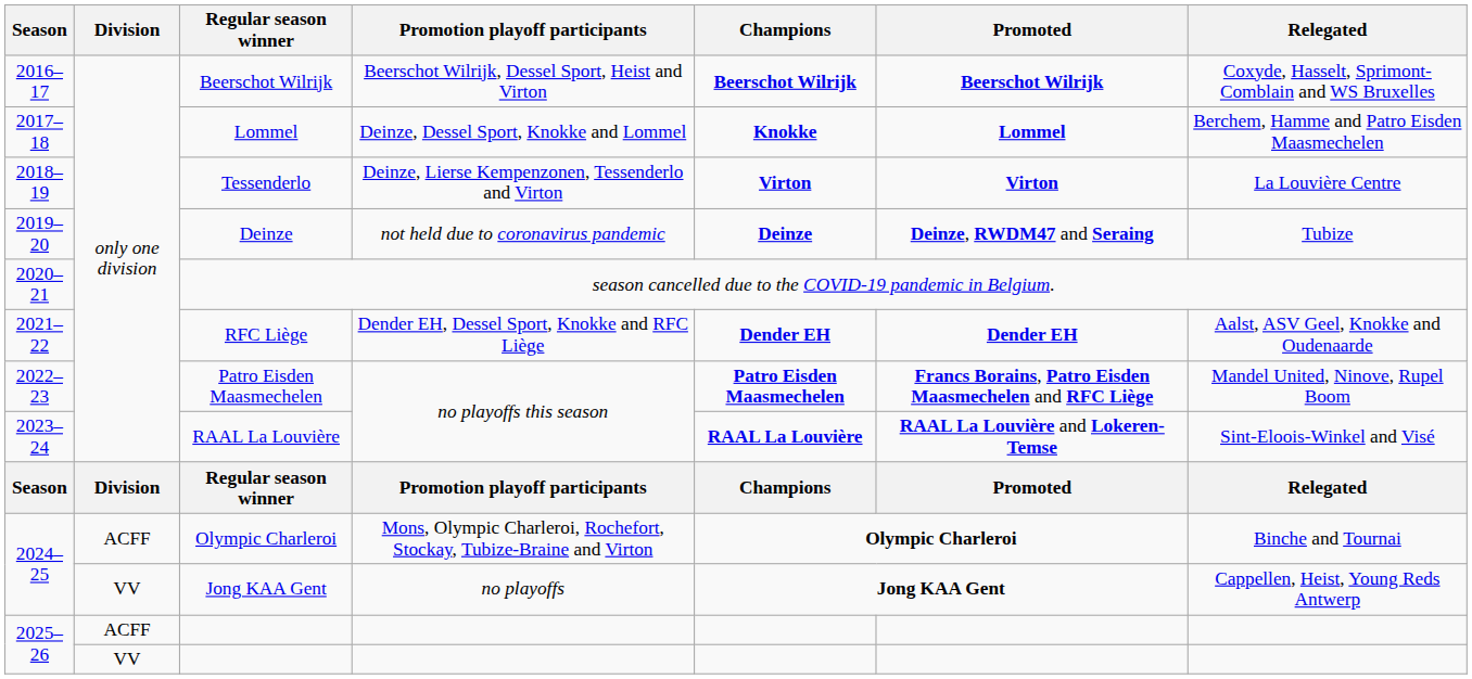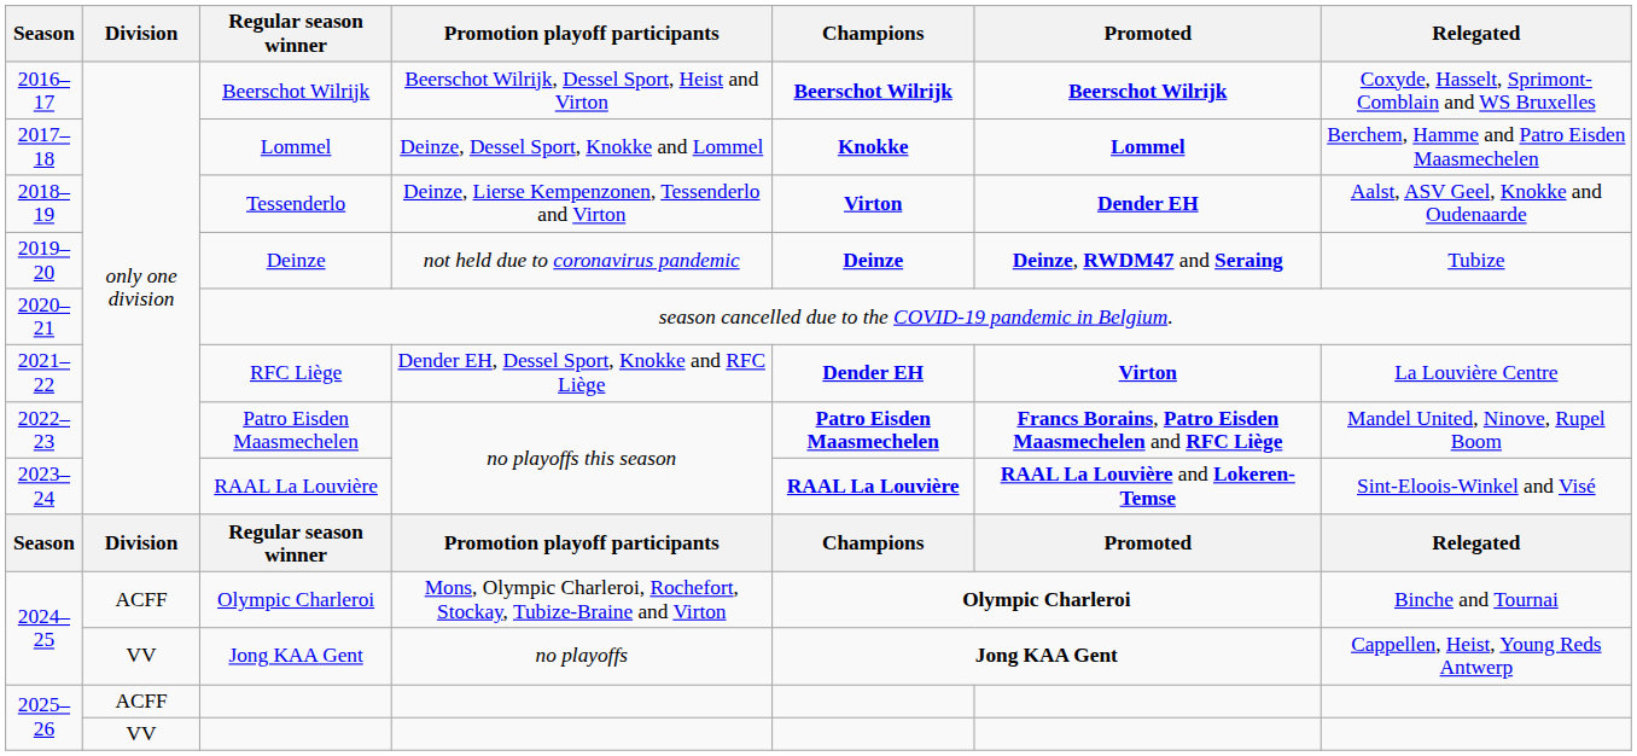Tessenderlo | Promoted: Virton -> Dender EH
Tessenderlo | Relegated: La Louvière Centre -> Aalst, ASV Geel, Knokke and Oudenaarde
RFC Liège | Promoted: Dender EH -> Virton
RFC Liège | Relegated: Aalst, ASV Geel, Knokke and Oudenaarde -> La Louvière Centre
